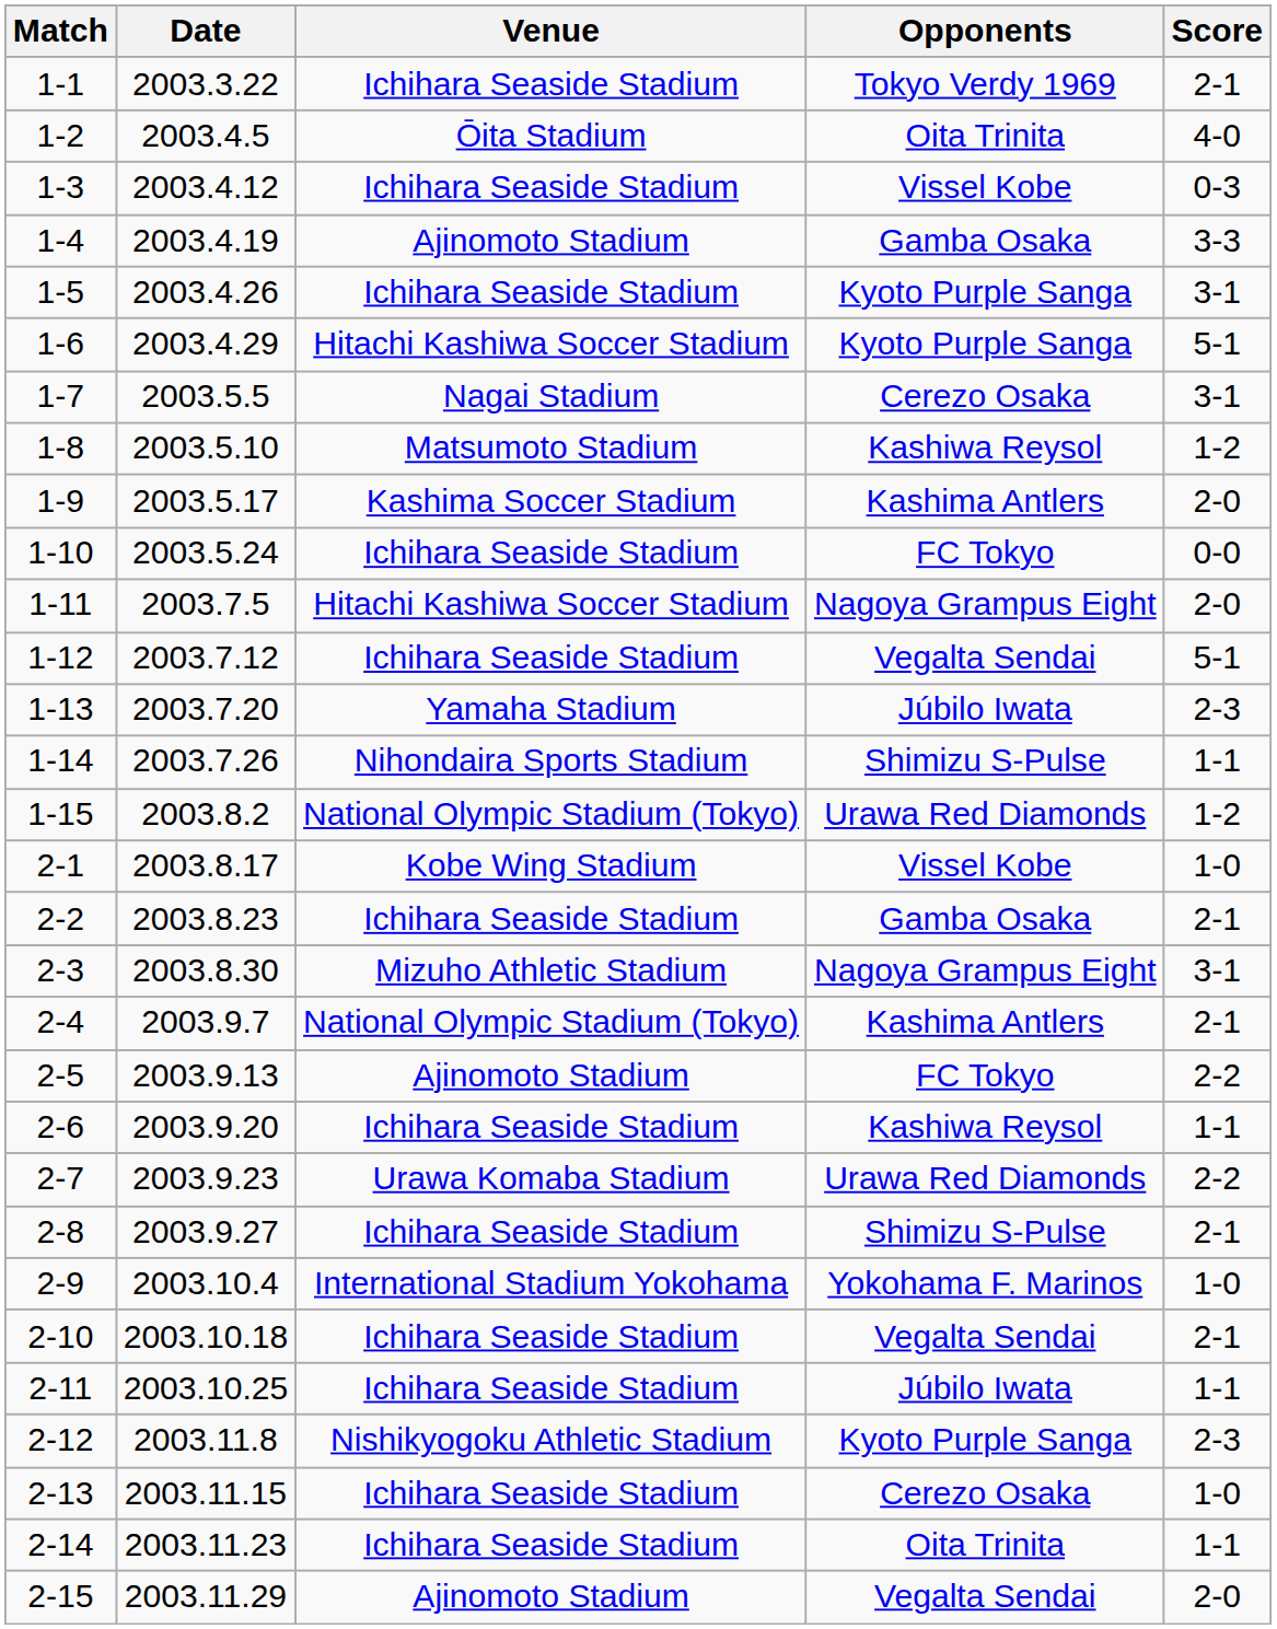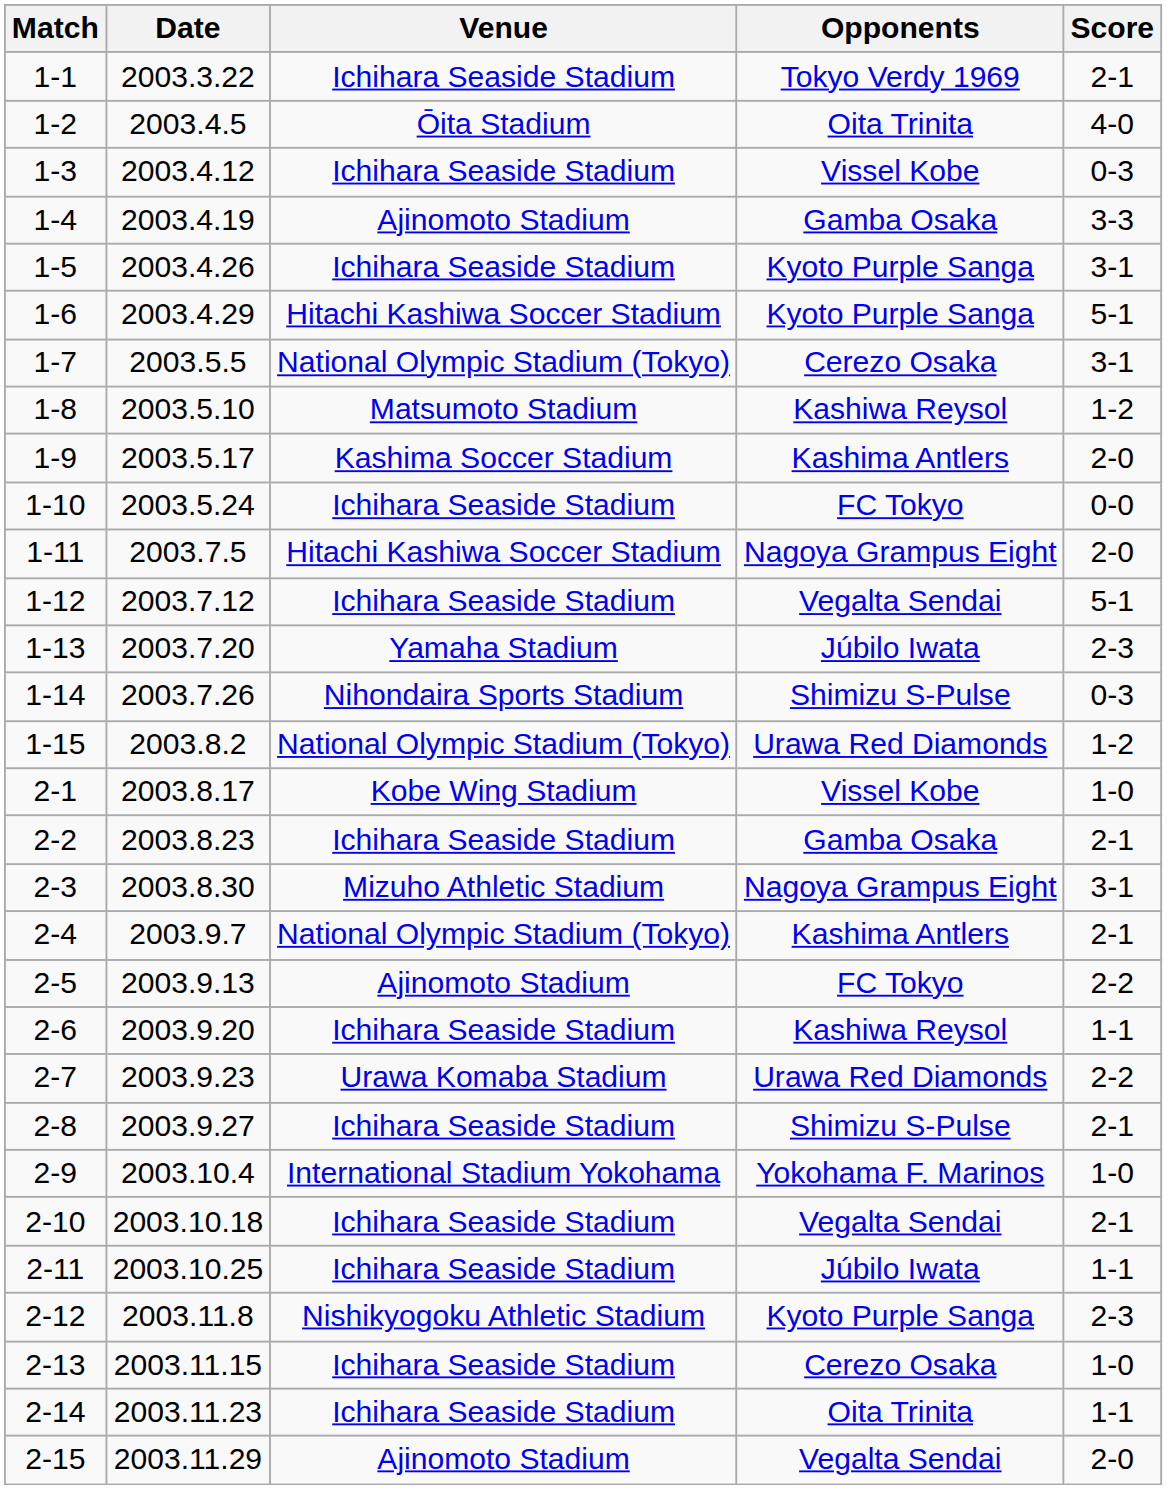1-7 | Venue: Nagai Stadium -> National Olympic Stadium (Tokyo)
1-14 | Score: 1-1 -> 0-3
